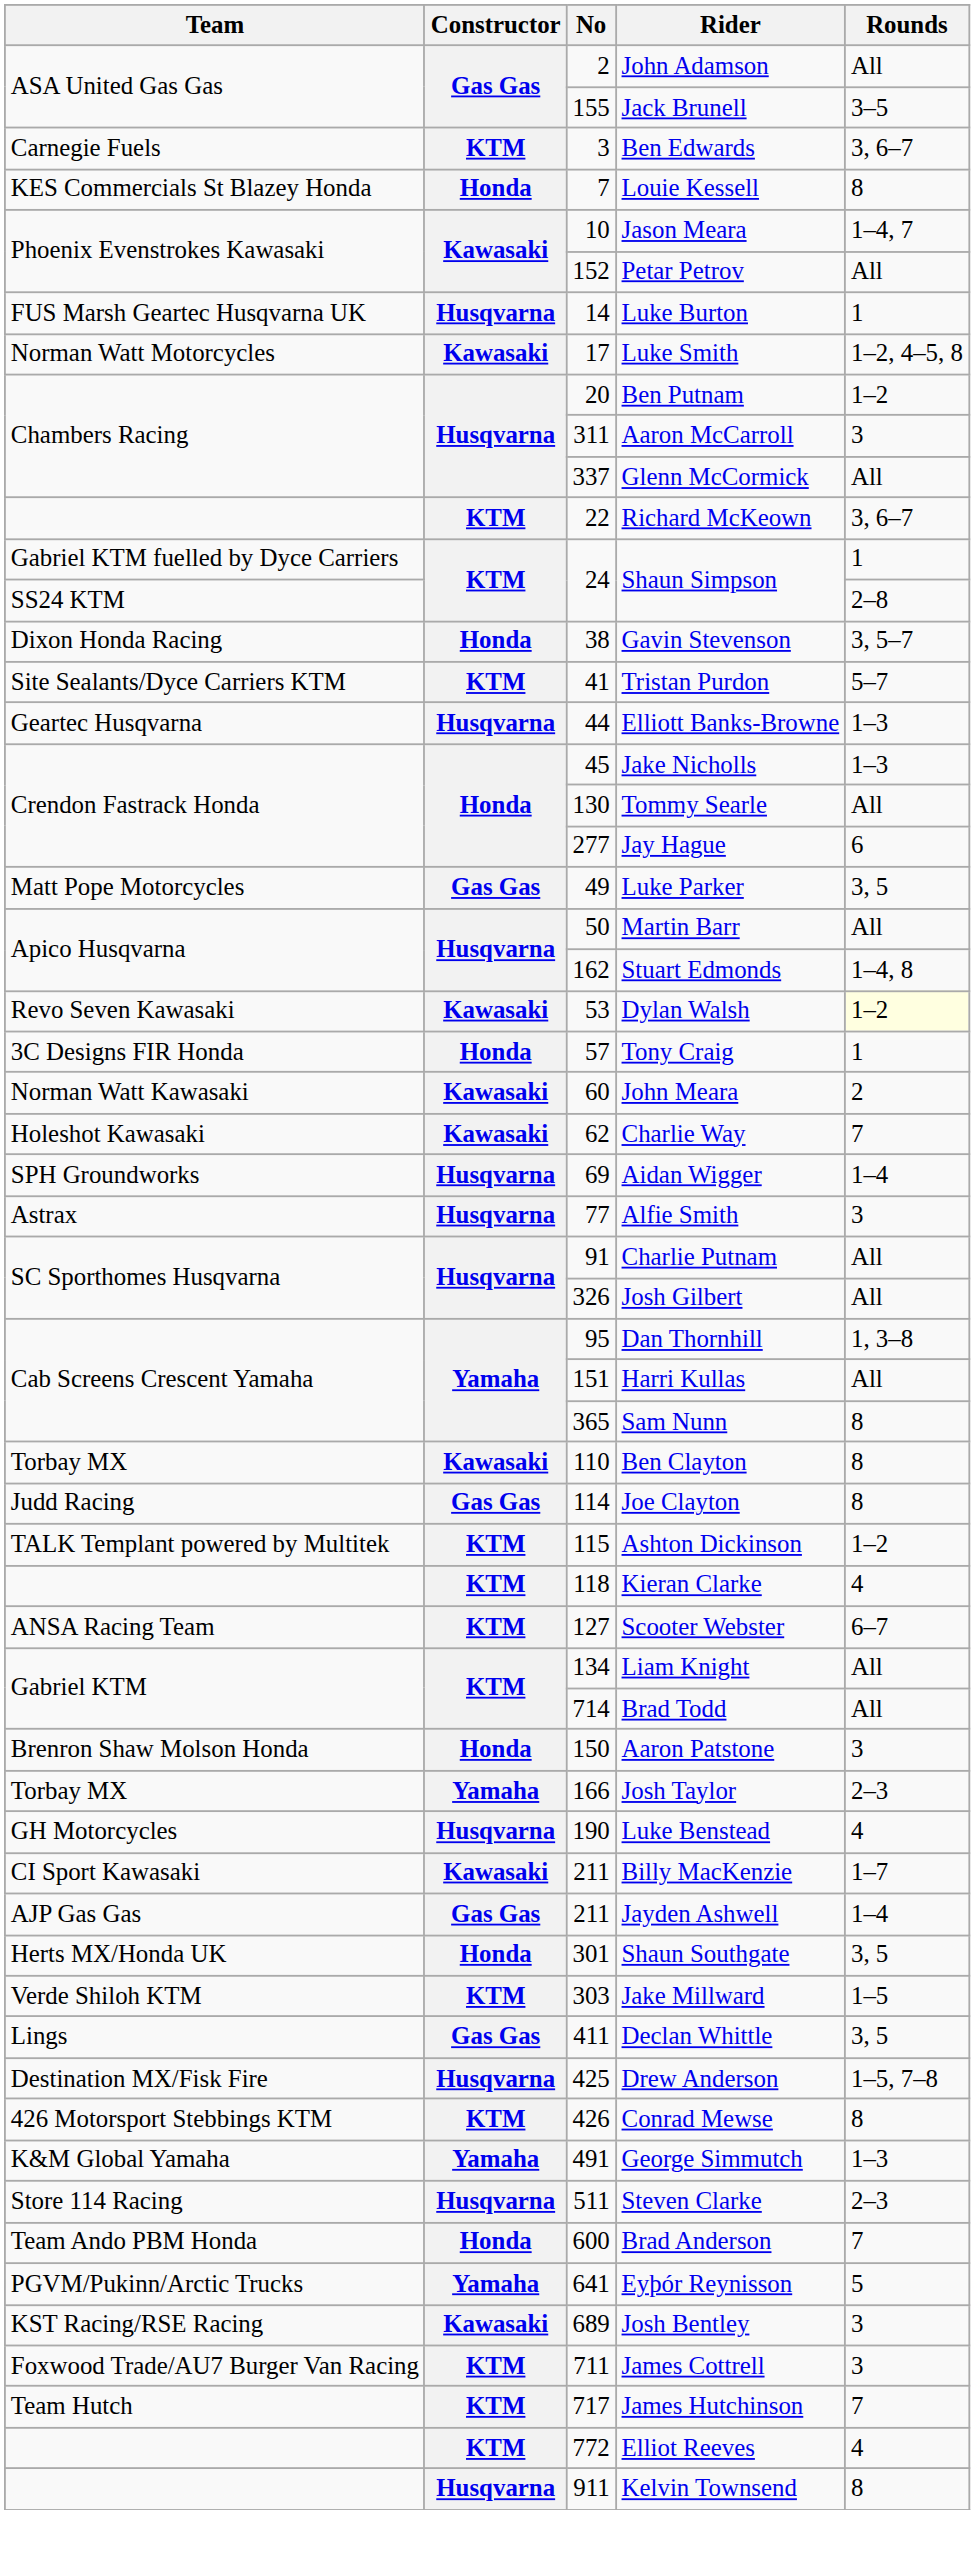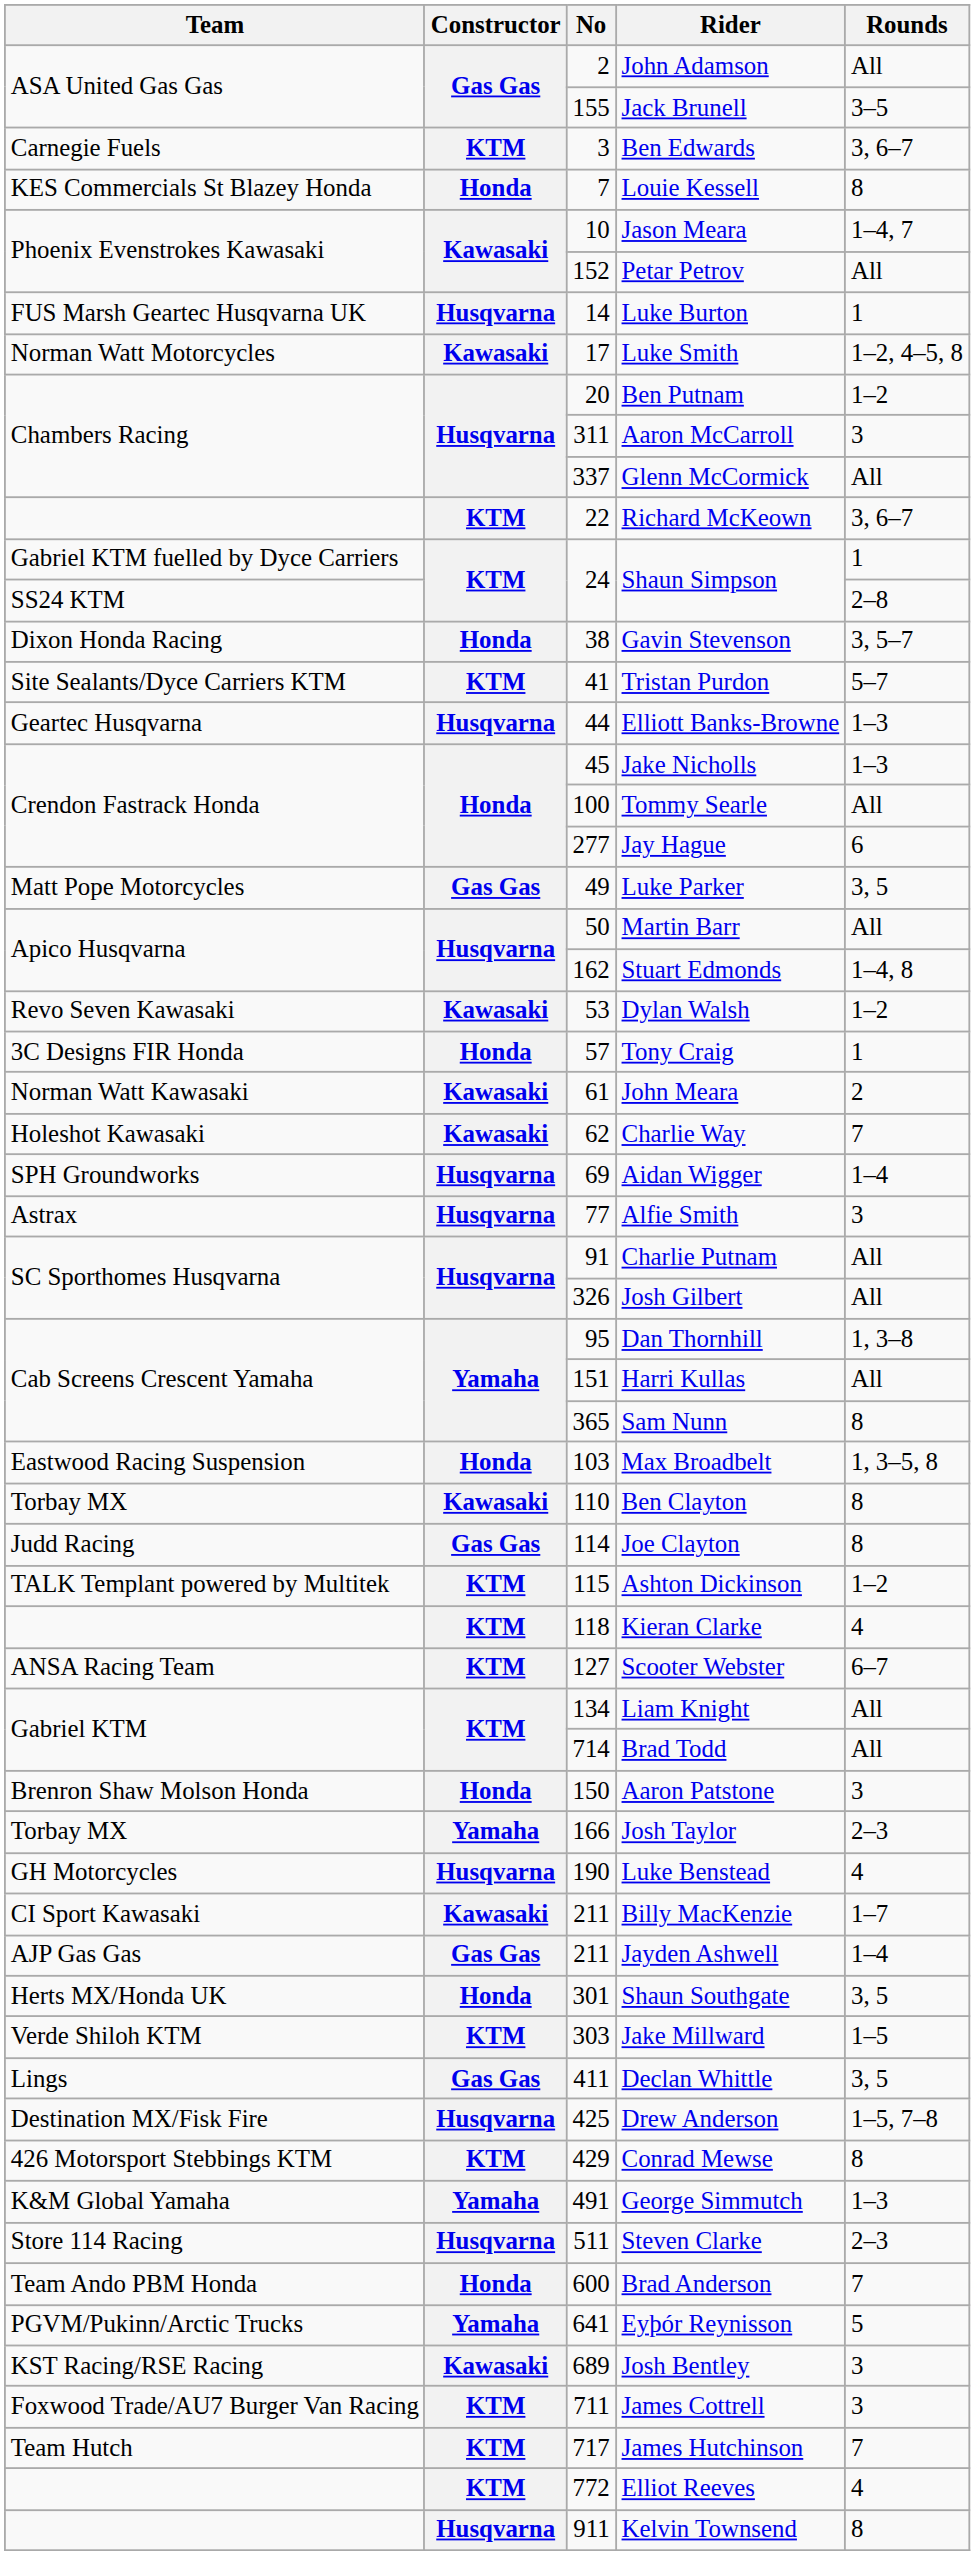Tommy Searle | No: 130 -> 100
Dylan Walsh | Rounds: lightyellow background -> no background
John Meara | No: 60 -> 61
+ row: Eastwood Racing Suspension | Honda | 103 | Max Broadbelt | 1, 3–5, 8
Conrad Mewse | No: 426 -> 429
